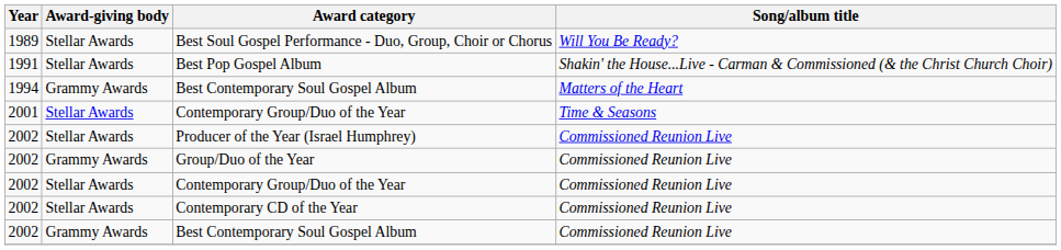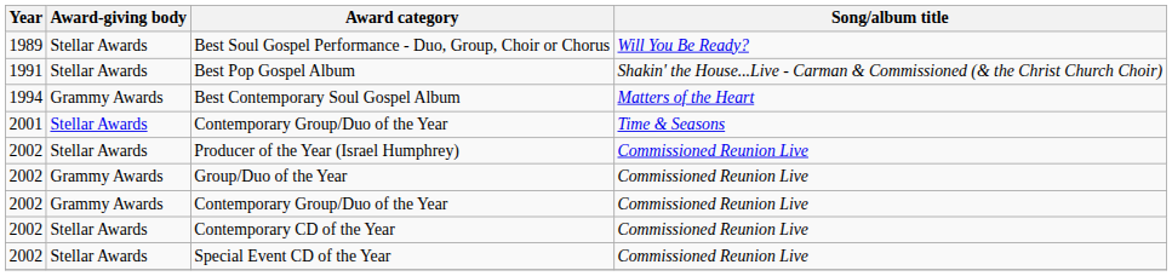2002 / Contemporary Group/Duo of the Year | Award-giving body: Stellar Awards -> Grammy Awards
+ row: 2002 | Stellar Awards | Special Event CD of the Year | Commissioned Reunion Live
- row: 2002 | Grammy Awards | Best Contemporary Soul Gospel Album | Commissioned Reunion Live
